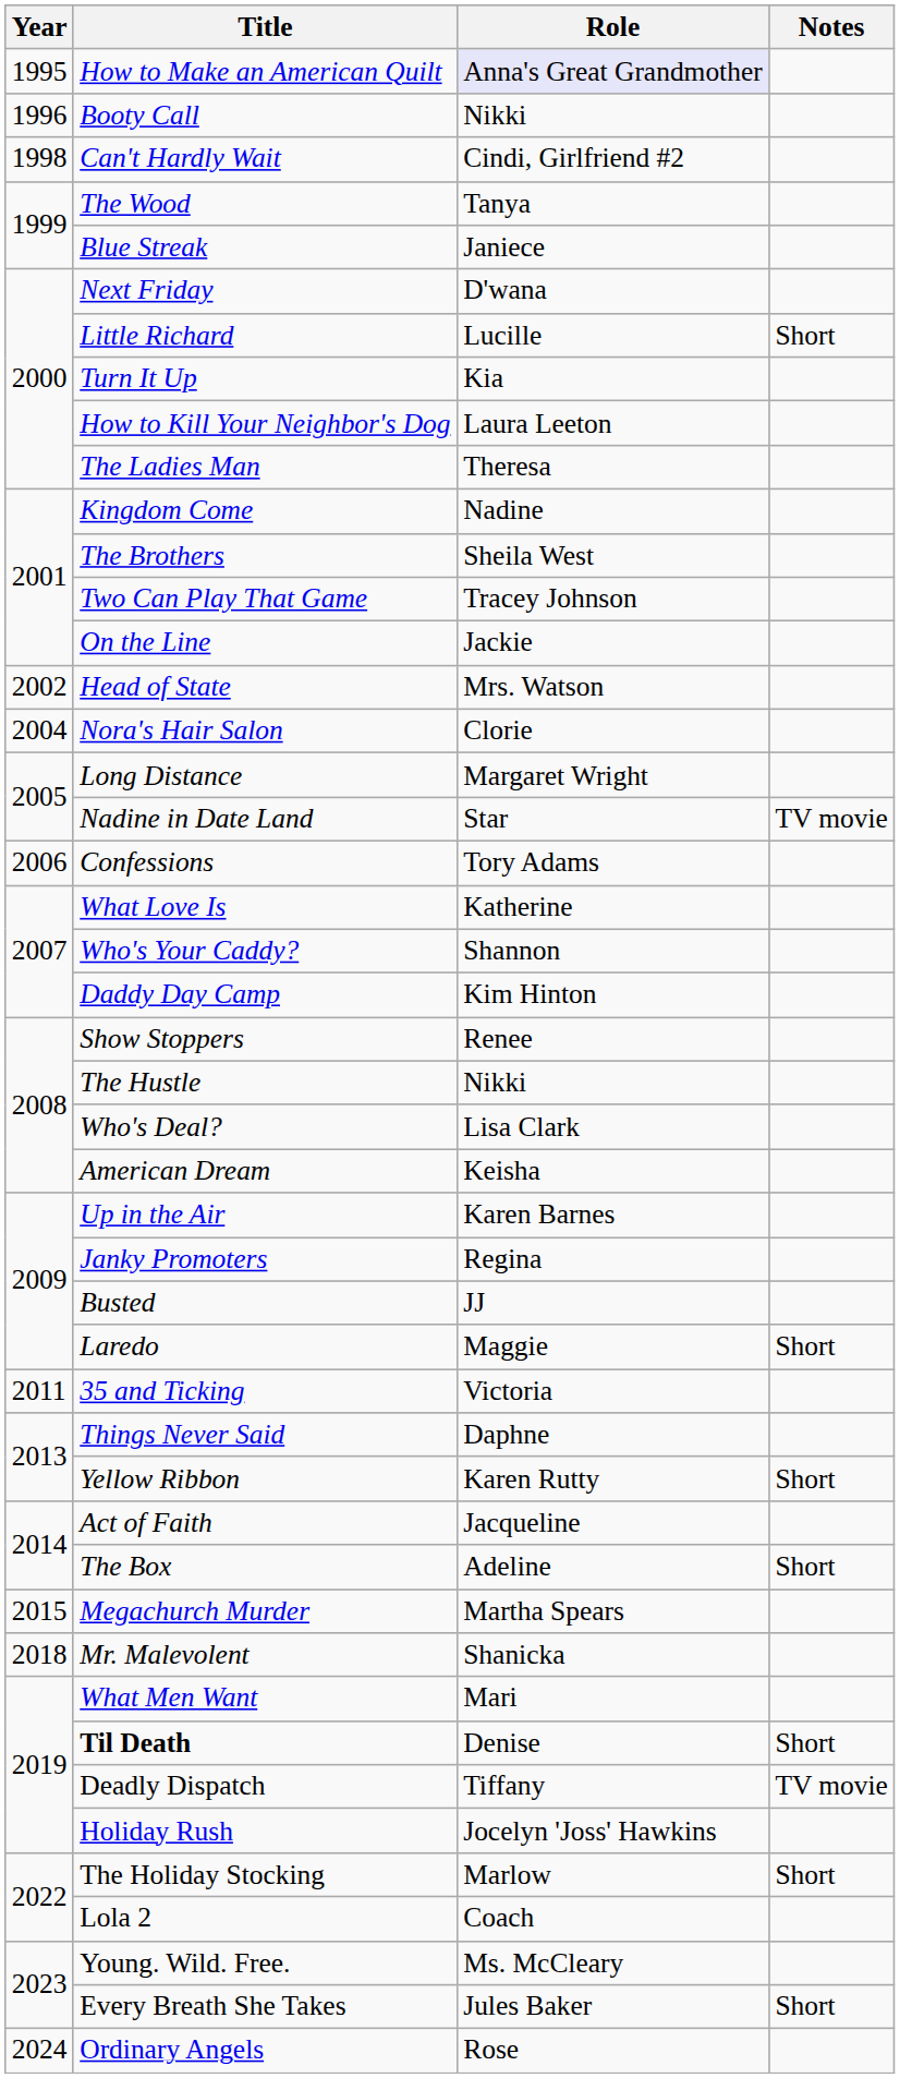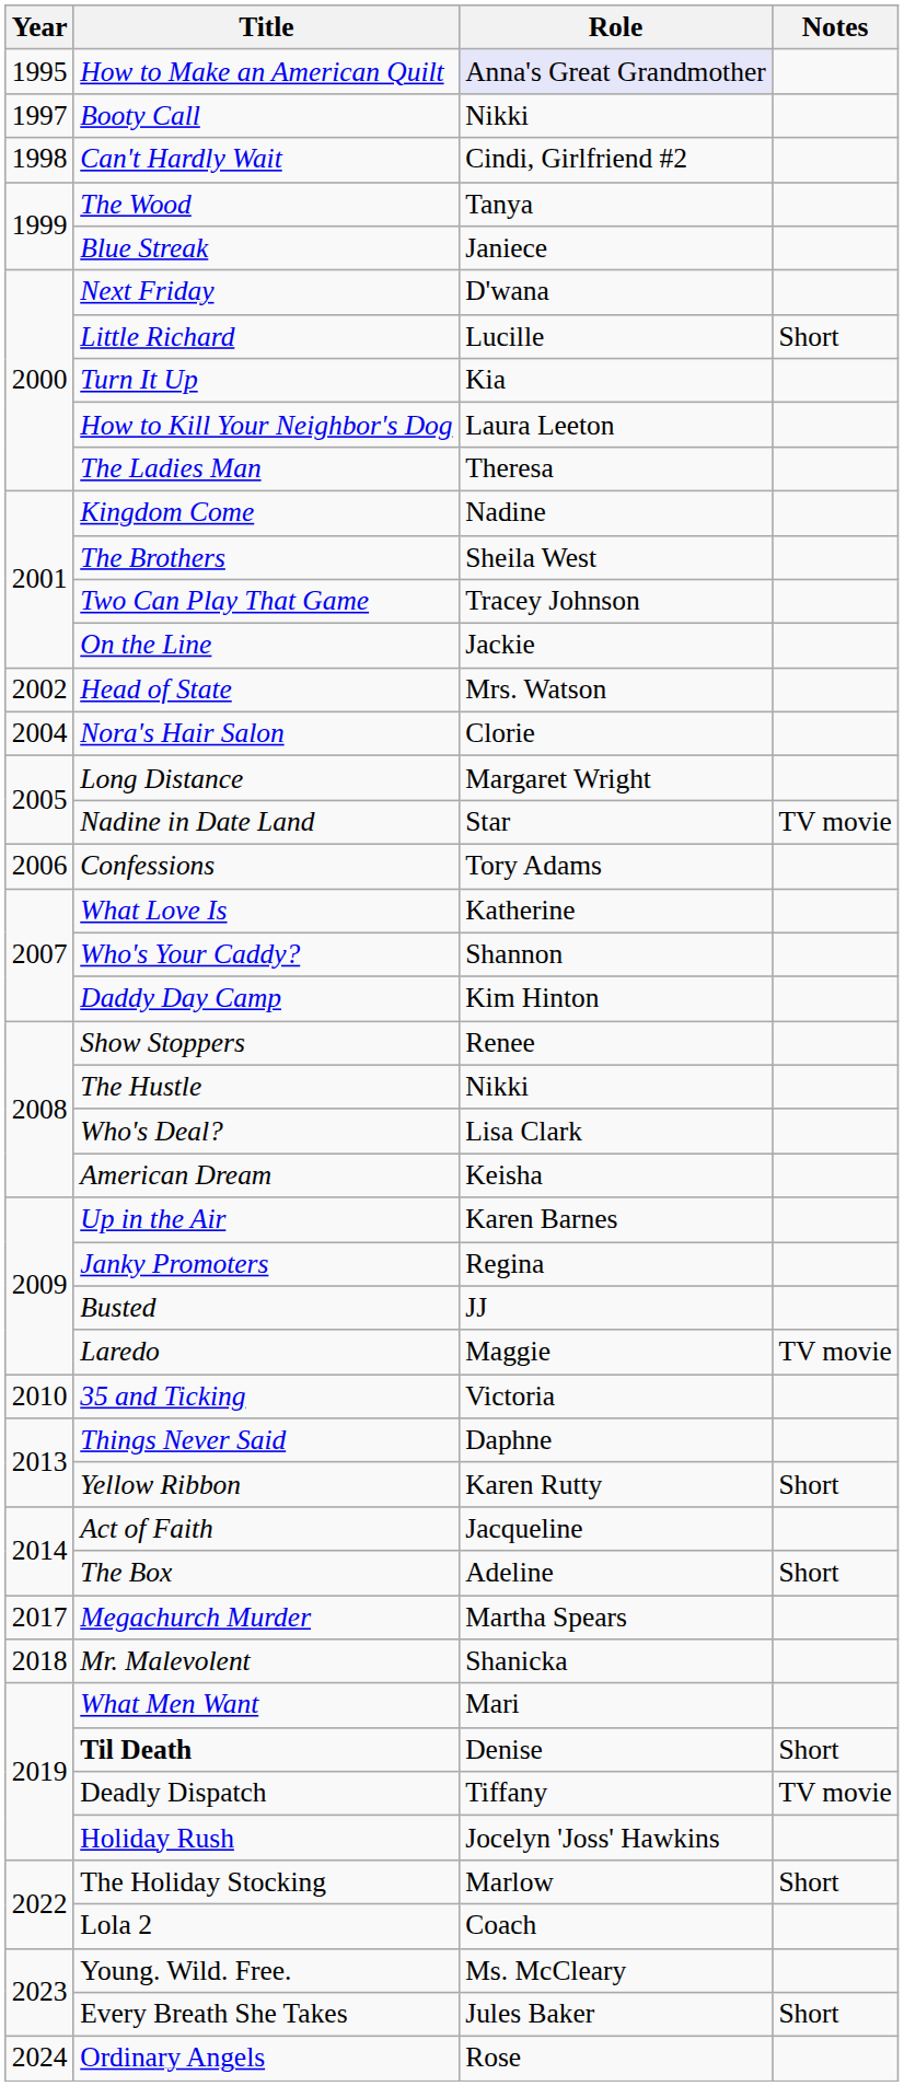Booty Call | Year: 1996 -> 1997
Laredo | Notes: Short -> TV movie
35 and Ticking | Year: 2011 -> 2010
Megachurch Murder | Year: 2015 -> 2017
